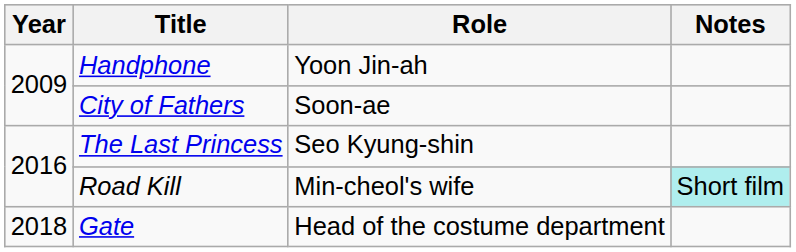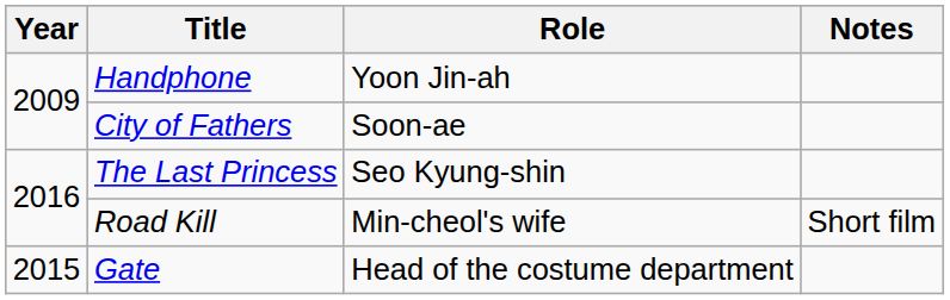Road Kill | Notes: paleturquoise background -> no background
Gate | Year: 2018 -> 2015
